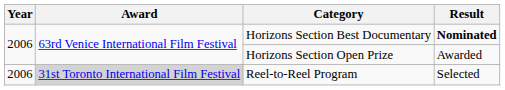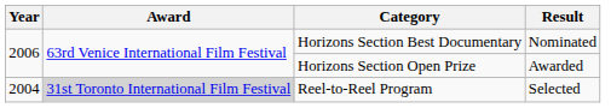Horizons Section Best Documentary | Result: bold -> normal
Reel-to-Reel Program | Year: 2006 -> 2004
